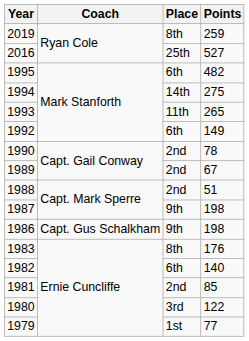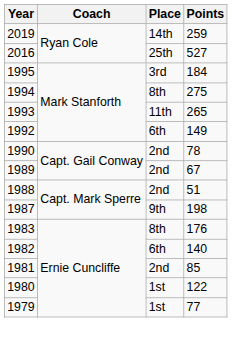2019 | Place: 8th -> 14th
1995 | Place: 6th -> 3rd
1995 | Points: 482 -> 184
1994 | Place: 14th -> 8th
- row: 1986 | Capt. Gus Schalkham | 9th | 198
1980 | Place: 3rd -> 1st
